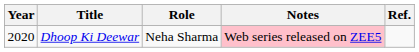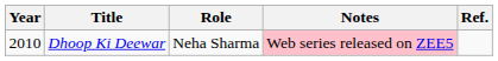Dhoop Ki Deewar | Year: 2020 -> 2010
